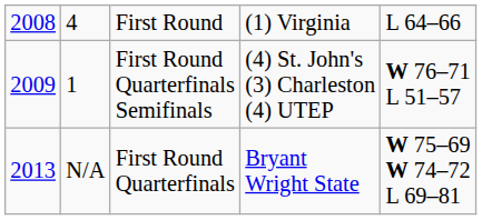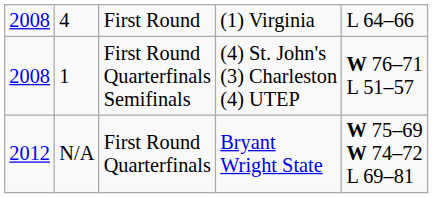1 | column 1: 2009 -> 2008
N/A | column 1: 2013 -> 2012
